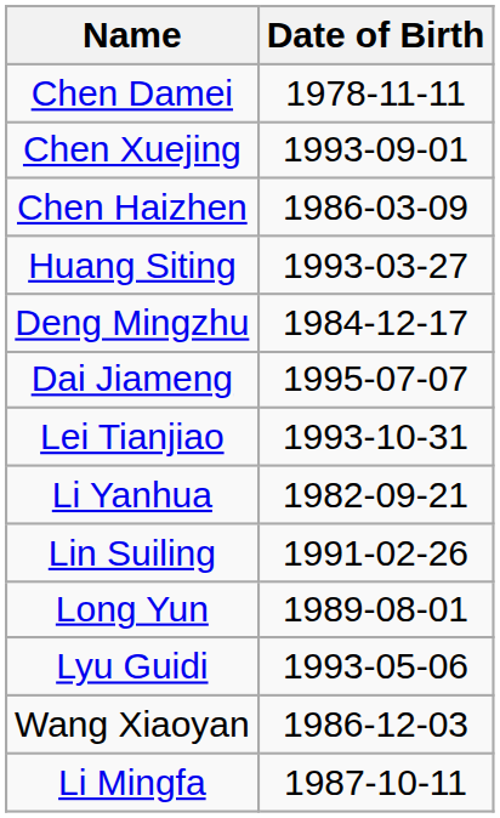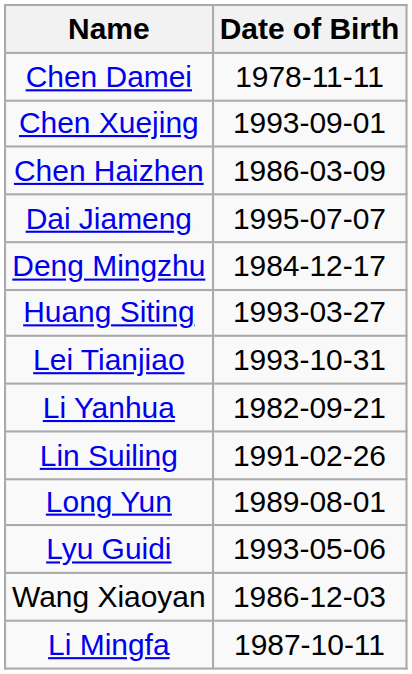rows swapped: Dai Jiameng <-> Huang Siting
